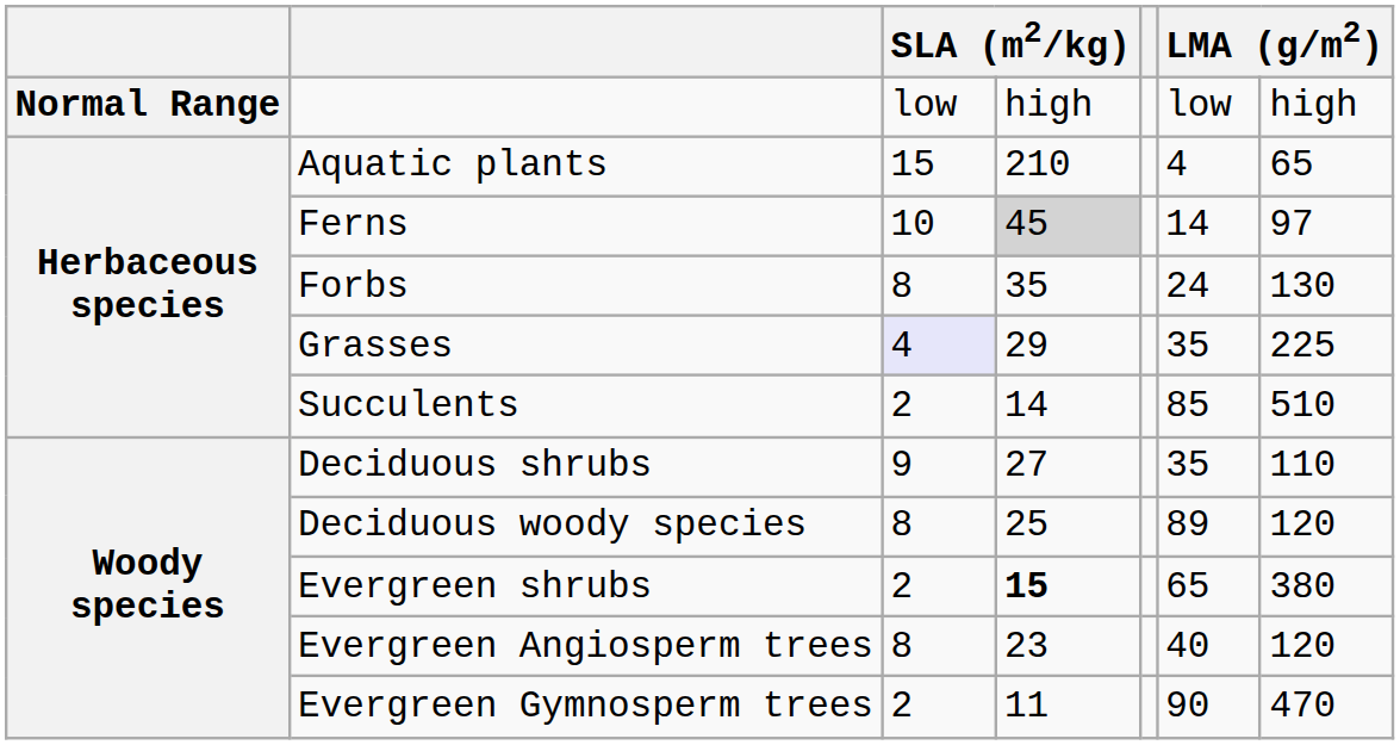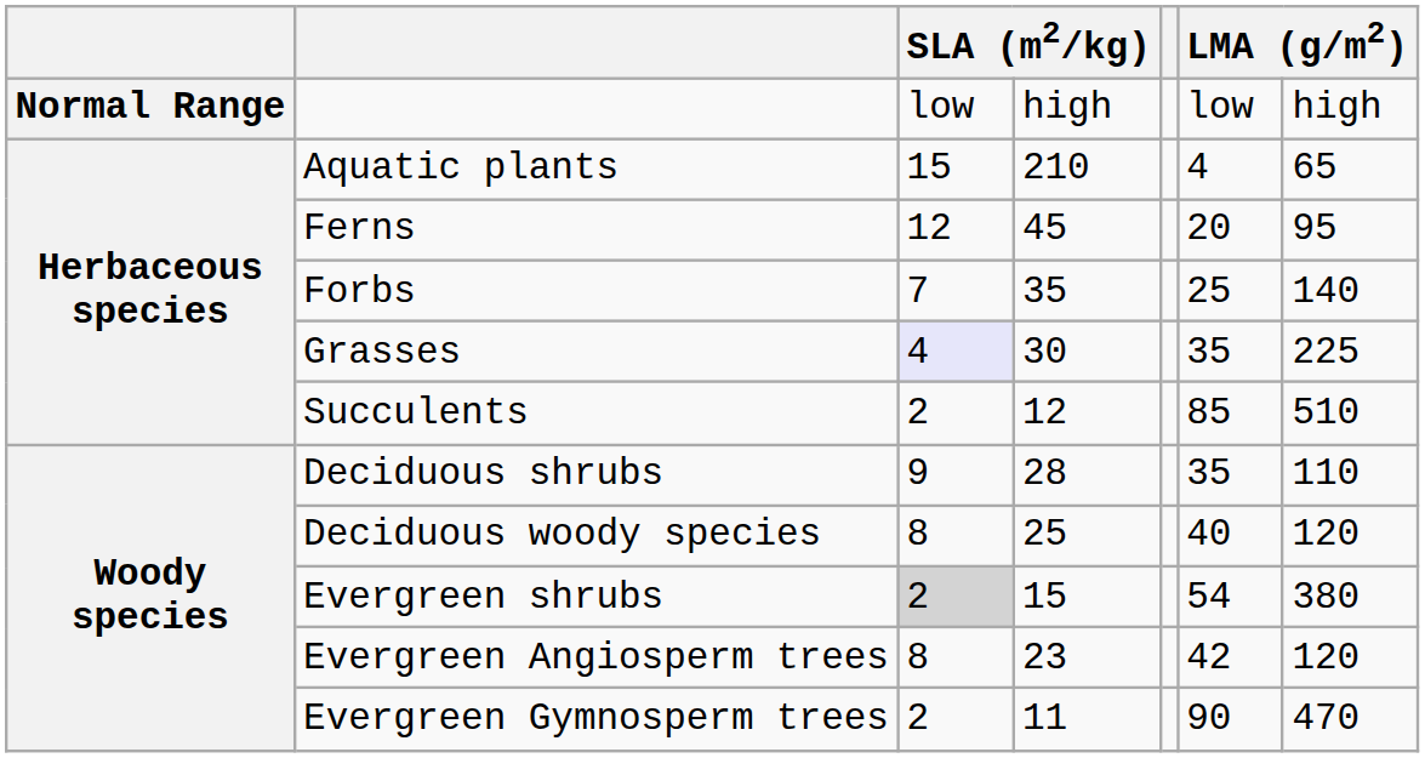Ferns | column 3: 10 -> 12
Ferns | column 4: lightgrey background -> no background
Ferns | column 6: 14 -> 20
Ferns | column 7: 97 -> 95
Forbs | column 3: 8 -> 7
Forbs | column 6: 24 -> 25
Forbs | column 7: 130 -> 140
Grasses | column 4: 29 -> 30
Succulents | column 4: 14 -> 12
Deciduous shrubs | column 4: 27 -> 28
Deciduous woody species | column 6: 89 -> 40
Evergreen shrubs | column 3: no background -> lightgrey background
Evergreen shrubs | column 4: bold -> normal
Evergreen shrubs | column 6: 65 -> 54
Evergreen Angiosperm trees | column 6: 40 -> 42
